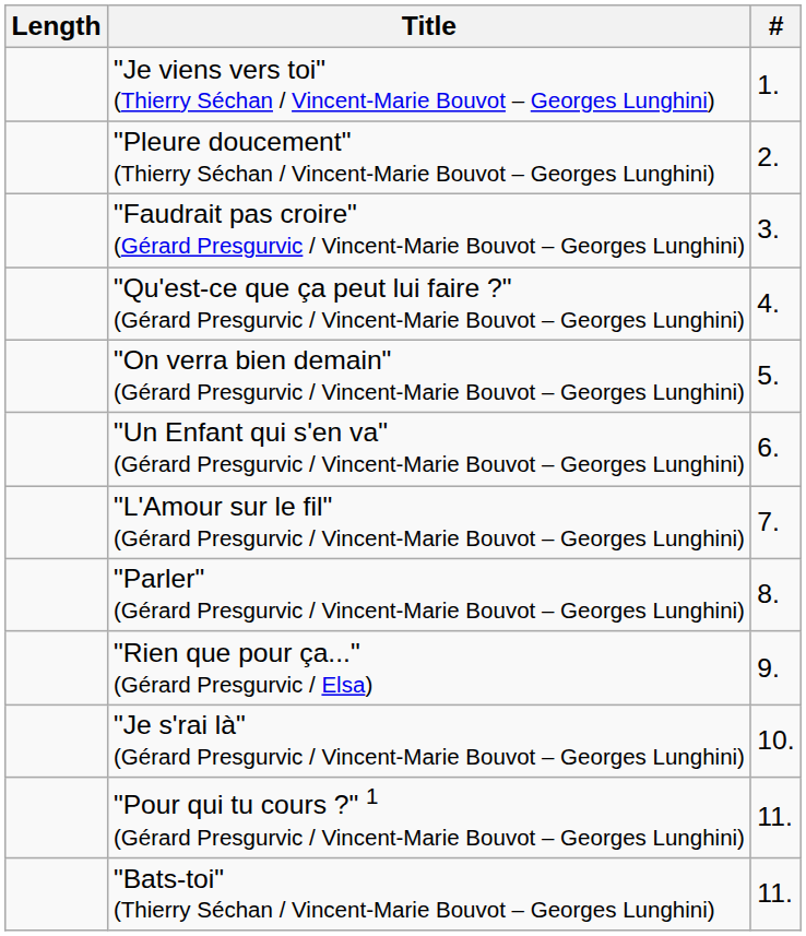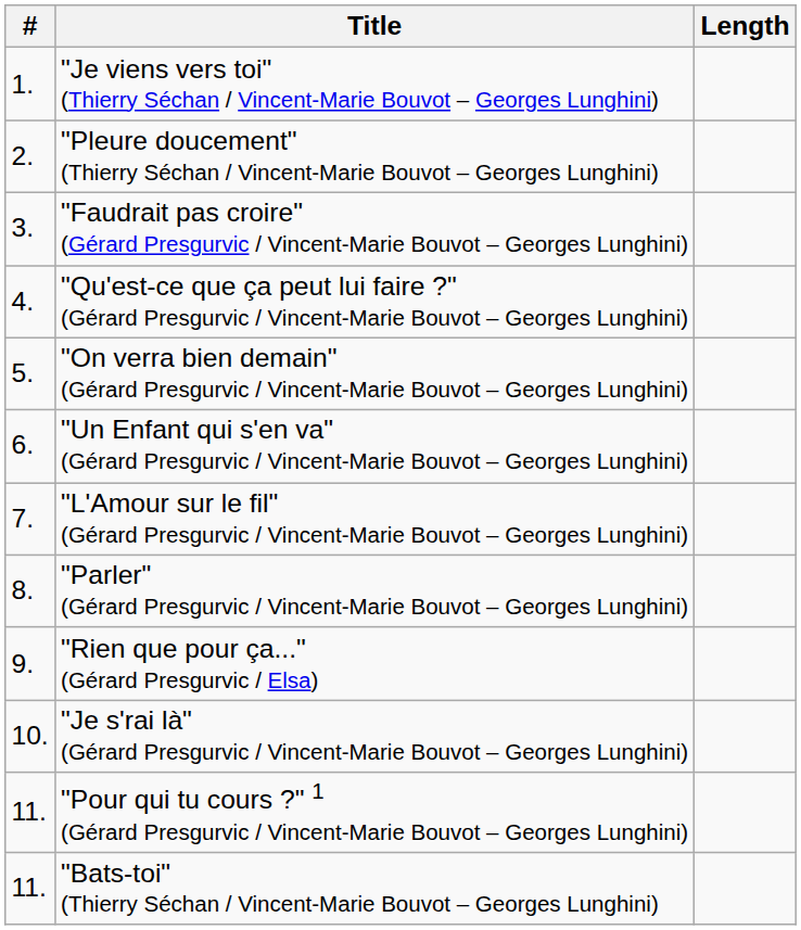columns swapped: # <-> Length
